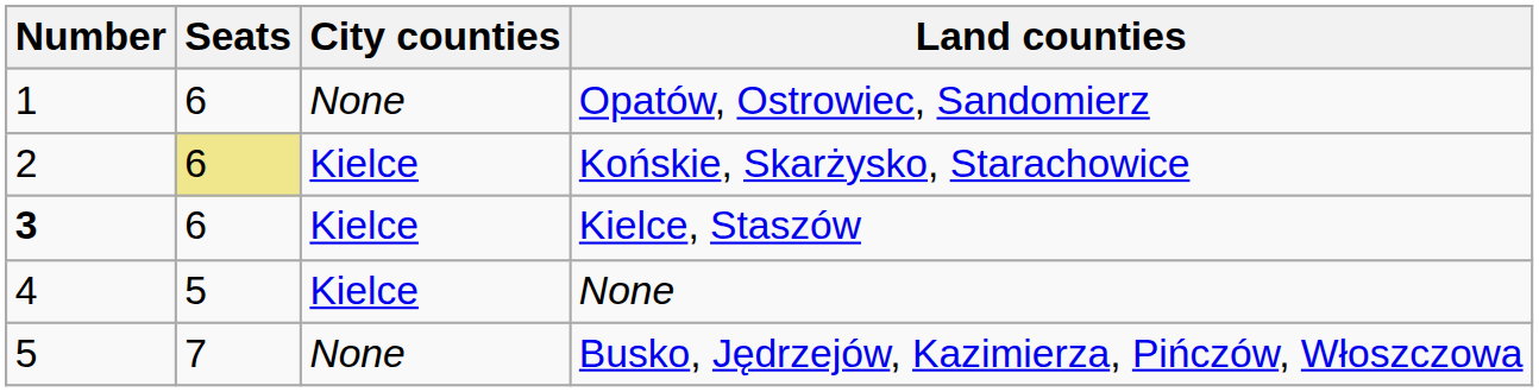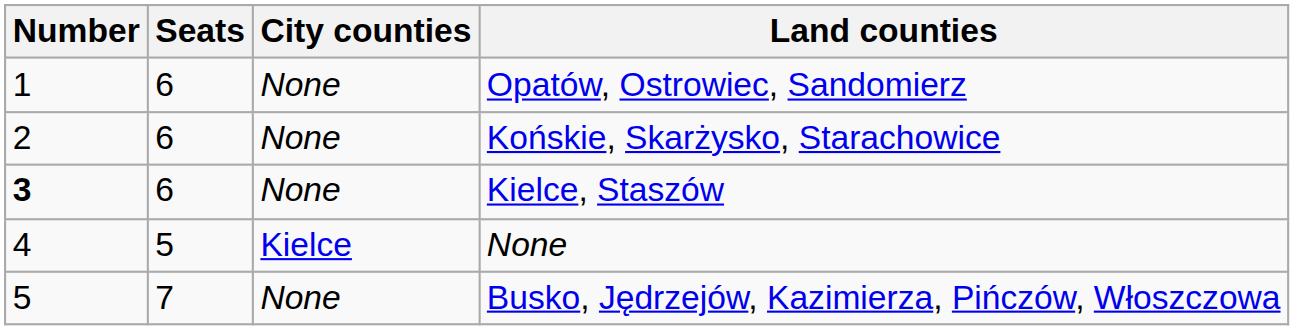Końskie, Skarżysko, Starachowice | Seats: khaki background -> no background
Końskie, Skarżysko, Starachowice | City counties: Kielce -> None
Kielce, Staszów | City counties: Kielce -> None
